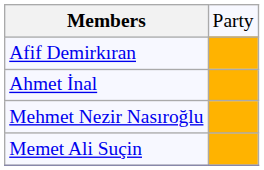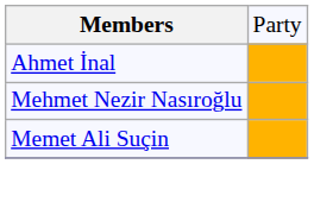- row: Afif Demirkıran
